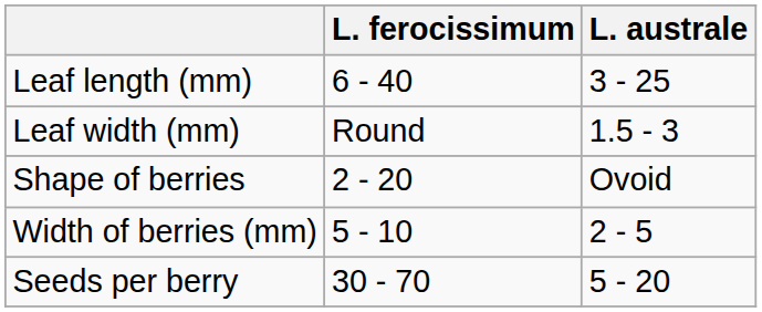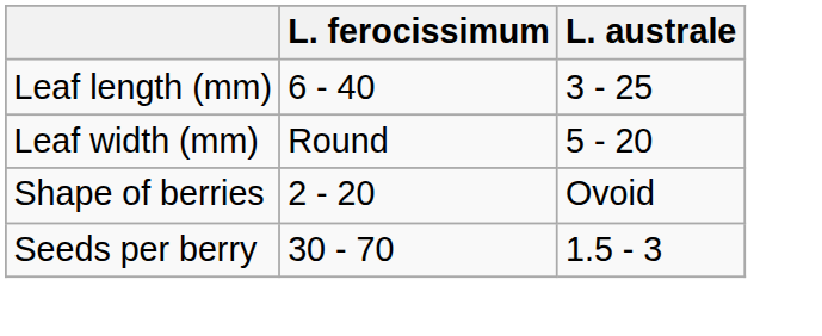Leaf width (mm) | L. australe: 1.5 - 3 -> 5 - 20
- row: Width of berries (mm) | 5 - 10 | 2 - 5
Seeds per berry | L. australe: 5 - 20 -> 1.5 - 3
